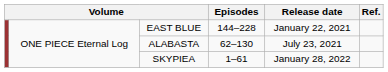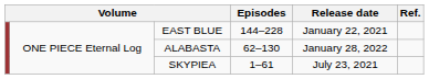ALABASTA | Release date: July 23, 2021 -> January 28, 2022
SKYPIEA | Release date: January 28, 2022 -> July 23, 2021
